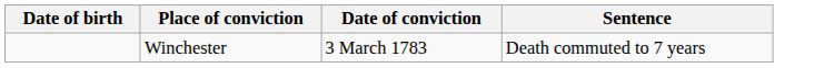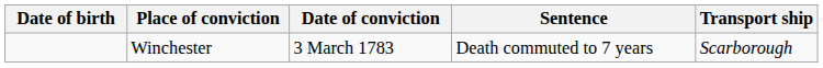+ column: Transport ship | Scarborough
